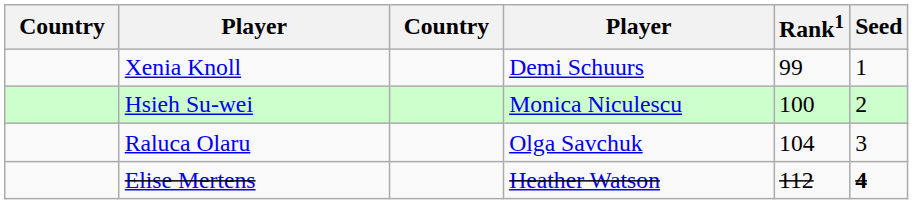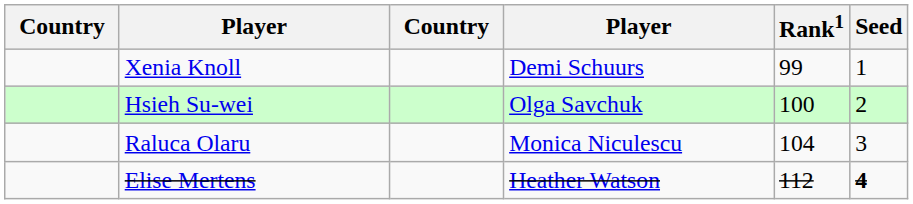Hsieh Su-wei | column 4: Monica Niculescu -> Olga Savchuk
Raluca Olaru | column 4: Olga Savchuk -> Monica Niculescu
